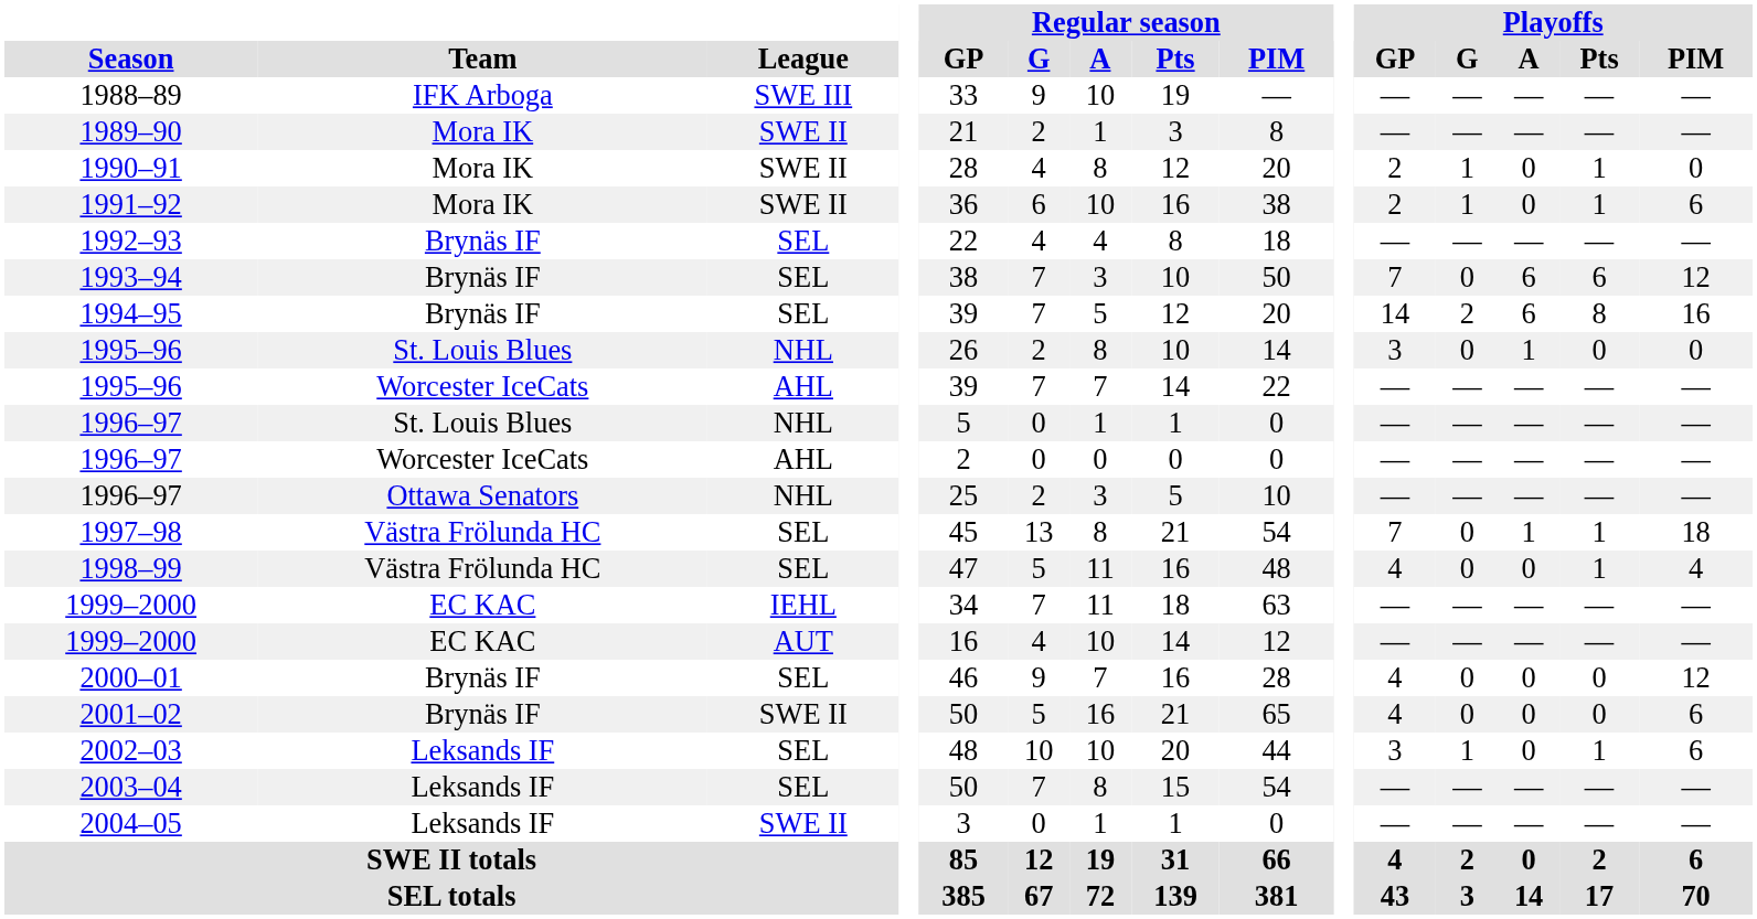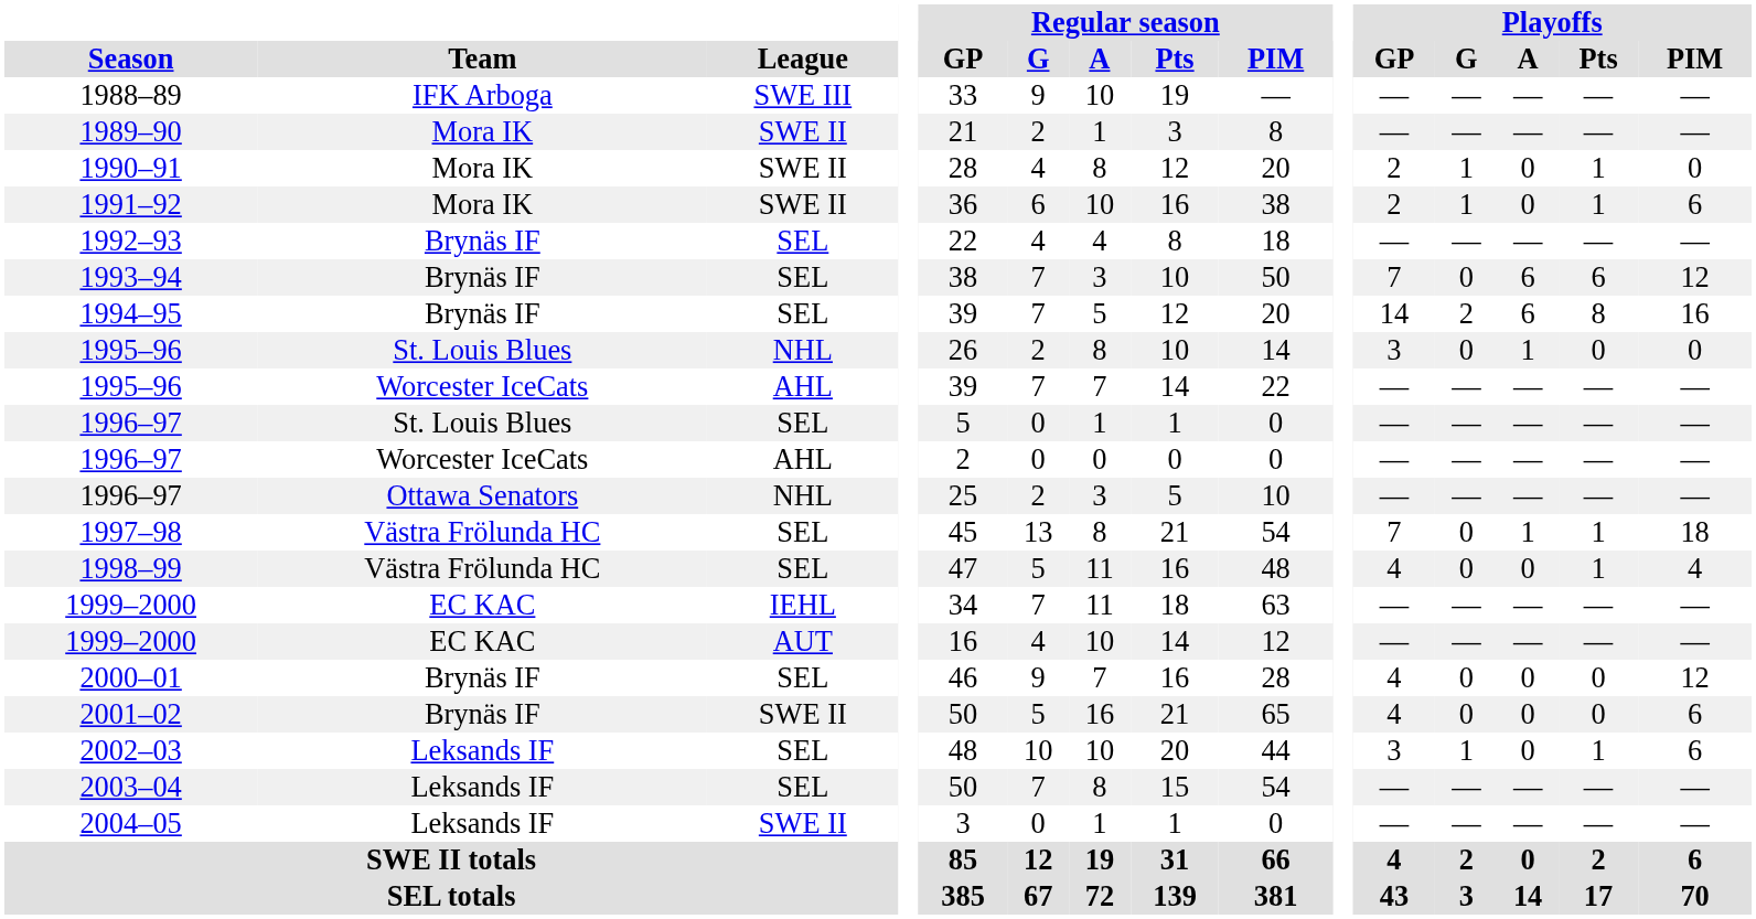1996–97 / St. Louis Blues | League: NHL -> SEL
